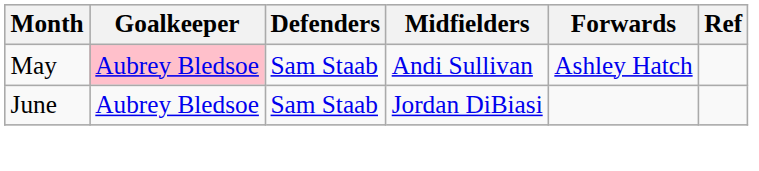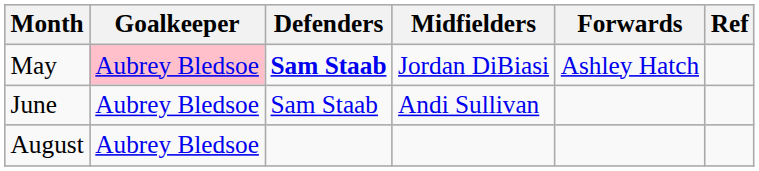May | Defenders: normal -> bold
May | Midfielders: Andi Sullivan -> Jordan DiBiasi
June | Midfielders: Jordan DiBiasi -> Andi Sullivan
+ row: August | Aubrey Bledsoe
